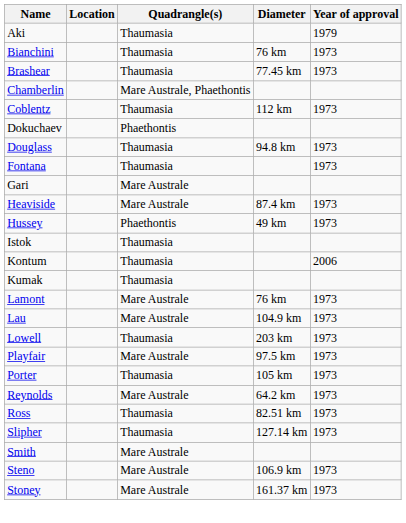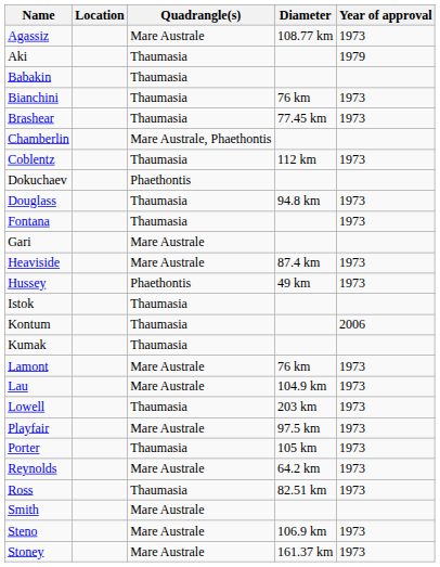+ row: Agassiz | Mare Australe | 108.77 km | 1973
+ row: Babakin | Thaumasia
- row: Slipher | Thaumasia | 127.14 km | 1973
